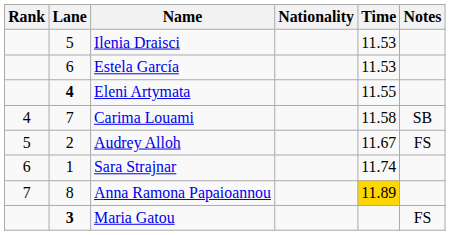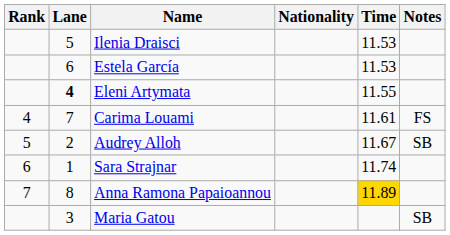Carima Louami | Time: 11.58 -> 11.61
Carima Louami | Notes: SB -> FS
Audrey Alloh | Notes: FS -> SB
Maria Gatou | Lane: bold -> normal
Maria Gatou | Notes: FS -> SB
